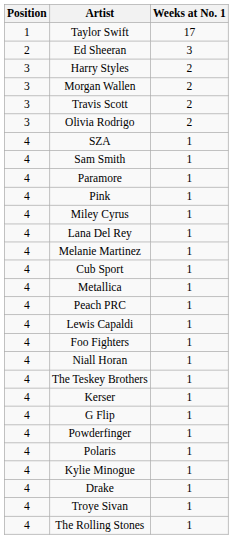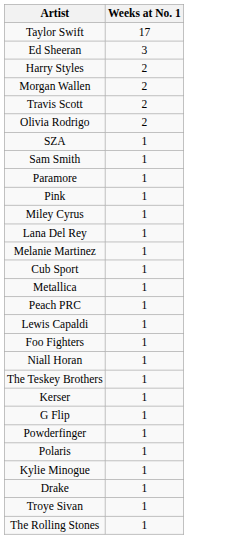- column: Position | 1 | 2 | 3 | 3 | 3 | 3 | 4 | 4 | 4 | 4 | 4 | 4 | 4 | 4 | 4 | 4 | 4 | 4 | 4 | 4 | 4 | 4 | 4 | 4 | 4 | 4 | 4 | 4
